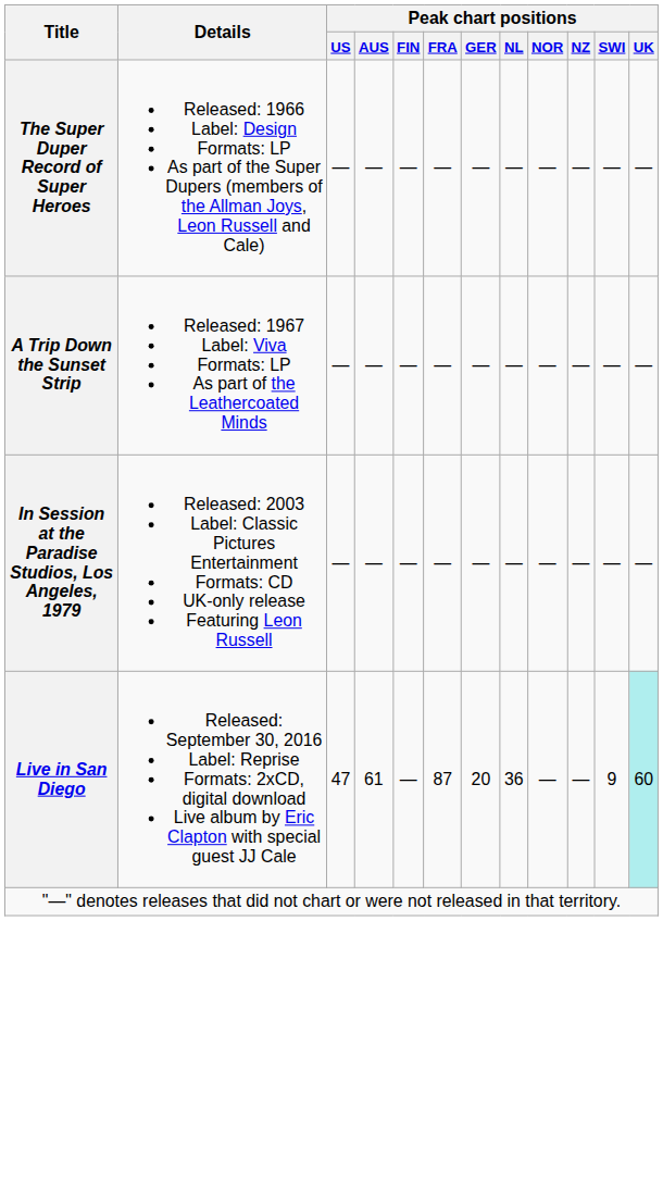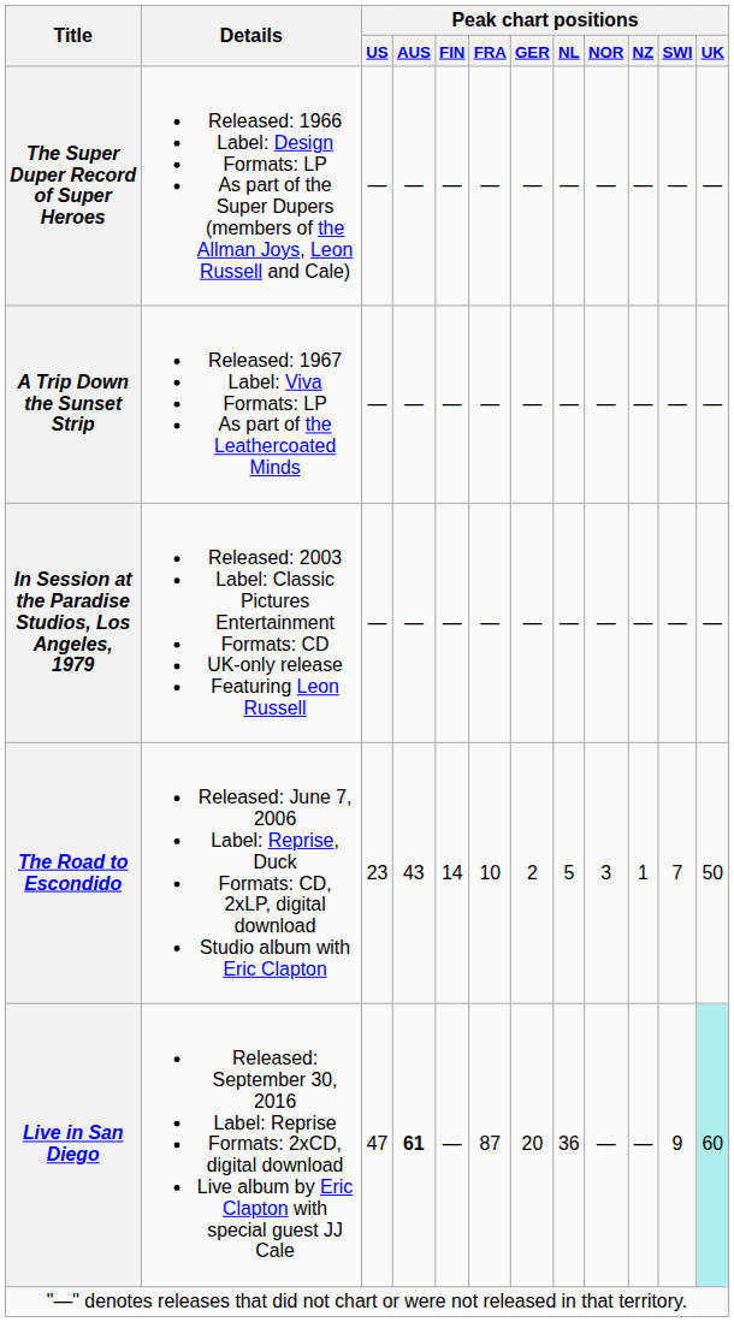+ row: The Road to Escondido | Released: June 7, 2006 Label: Reprise, Duck Formats: CD, 2xLP, digital download Studio album with Eric Clapton | 23 | 43 | 14 | 10 | 2 | 5 | 3 | 1 | 7 | 50
Live in San Diego | Peak chart positions / AUS: normal -> bold
